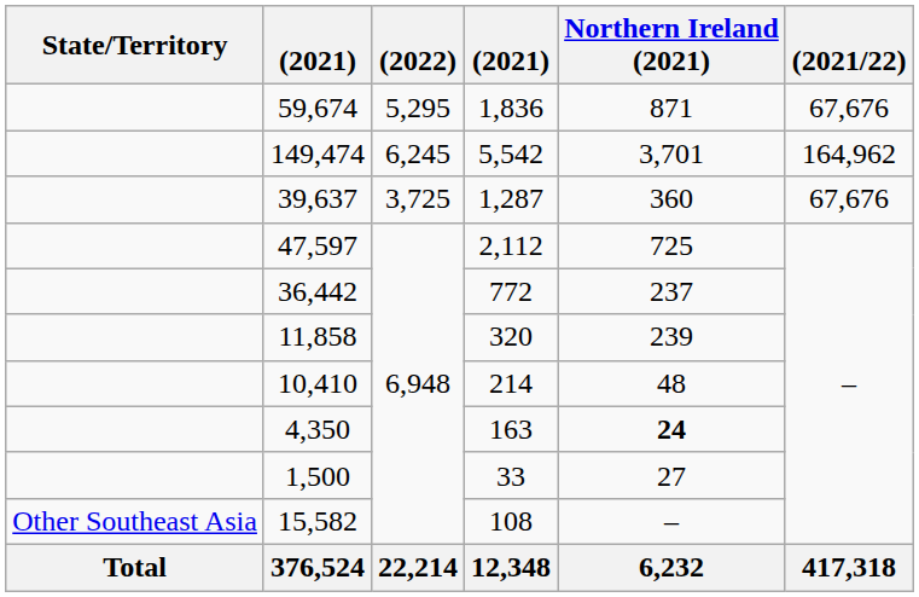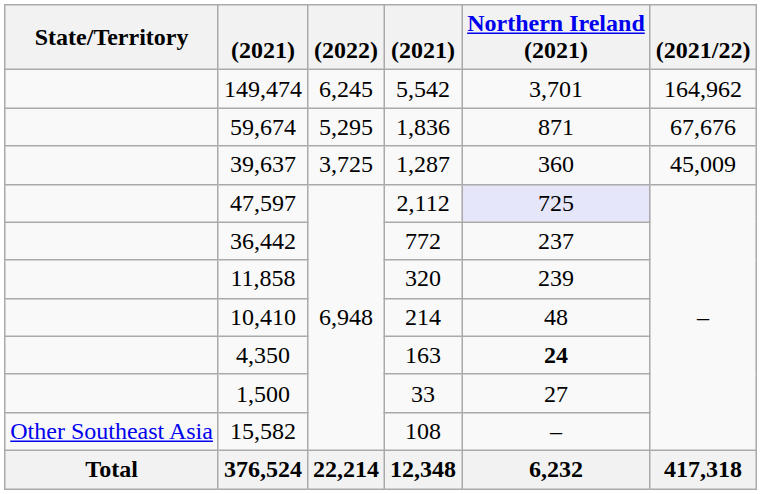rows swapped: 149,474 <-> 59,674
39,637 | (2021/22): 67,676 -> 45,009
47,597 | Northern Ireland (2021): no background -> lavender background
